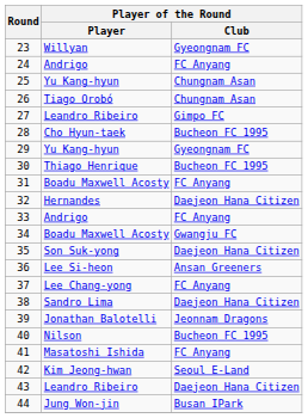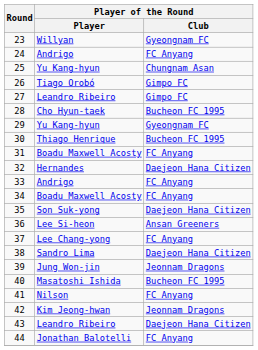26 | Player of the Round / Club: Chungnam Asan -> Gimpo FC
34 | Player of the Round / Club: Gwangju FC -> FC Anyang
39 | Player of the Round / Player: Jonathan Balotelli -> Jung Won-jin
40 | Player of the Round / Player: Nilson -> Masatoshi Ishida
41 | Player of the Round / Player: Masatoshi Ishida -> Nilson
42 | Player of the Round / Club: Seoul E-Land -> Jeonnam Dragons
44 | Player of the Round / Player: Jung Won-jin -> Jonathan Balotelli
44 | Player of the Round / Club: Busan IPark -> FC Anyang
